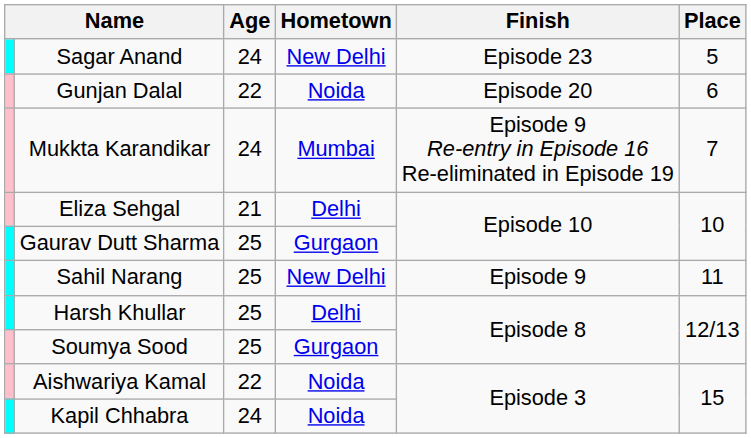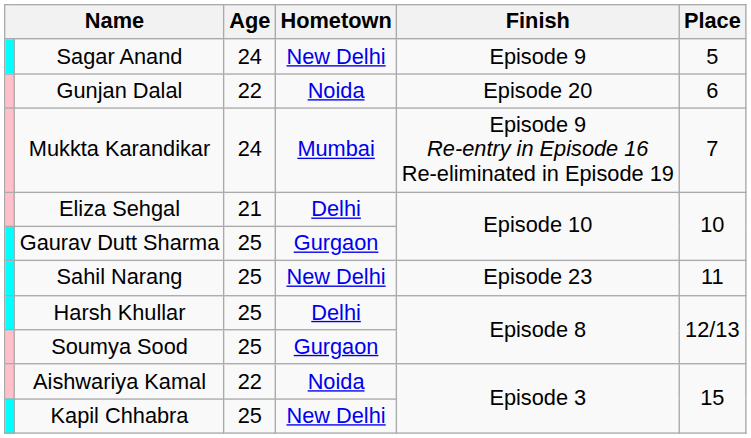Sagar Anand | Finish: Episode 23 -> Episode 9
Sahil Narang | Finish: Episode 9 -> Episode 23
Kapil Chhabra | Age: 24 -> 25
Kapil Chhabra | Hometown: Noida -> New Delhi
